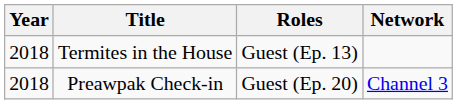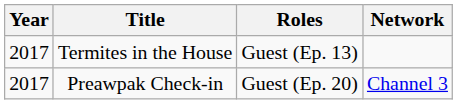Termites in the House | Year: 2018 -> 2017
Preawpak Check-in | Year: 2018 -> 2017
